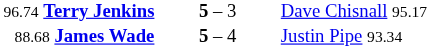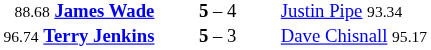rows swapped: 96.74 Terry Jenkins <-> 88.68 James Wade
